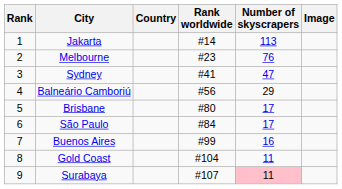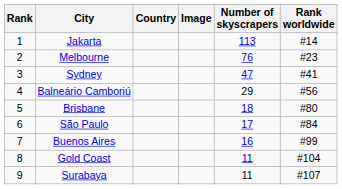columns swapped: Image <-> Rank worldwide
Brisbane | Number of skyscrapers: 17 -> 18
Surabaya | Number of skyscrapers: pink background -> no background
